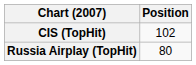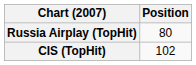rows swapped: CIS (TopHit) <-> Russia Airplay (TopHit)
